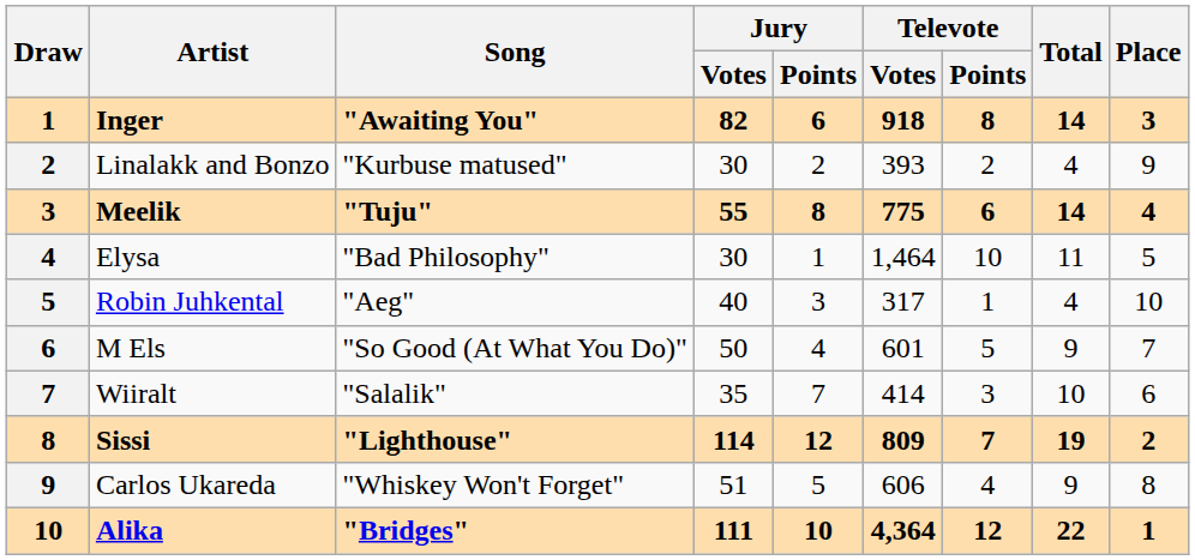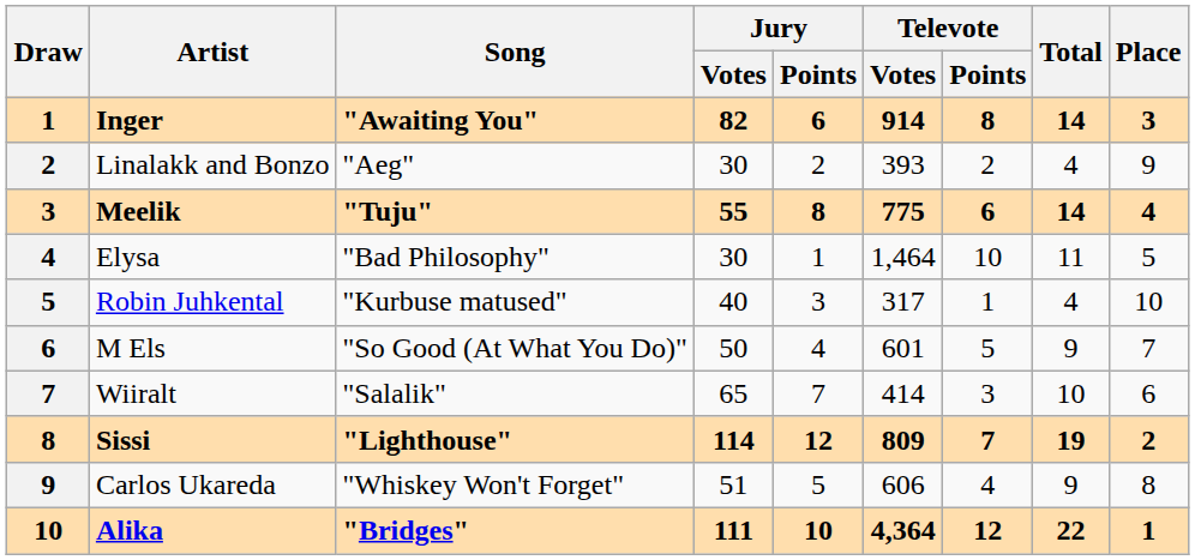Inger | Televote / Votes: 918 -> 914
Linalakk and Bonzo | Song: "Kurbuse matused" -> "Aeg"
Robin Juhkental | Song: "Aeg" -> "Kurbuse matused"
Wiiralt | Jury / Votes: 35 -> 65
